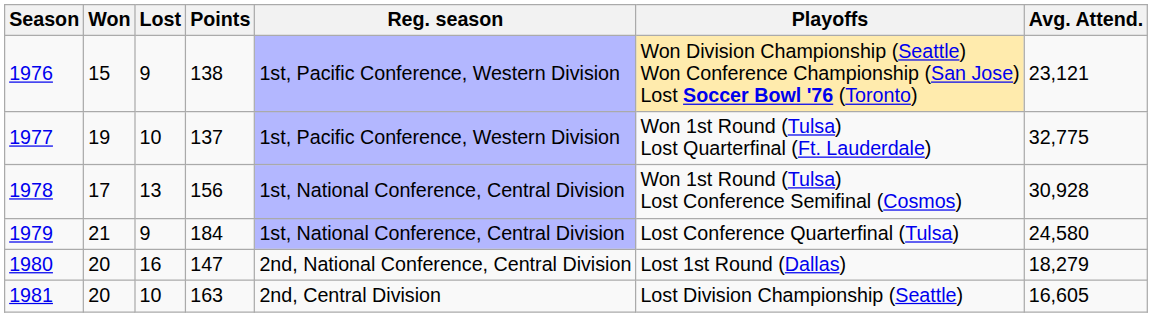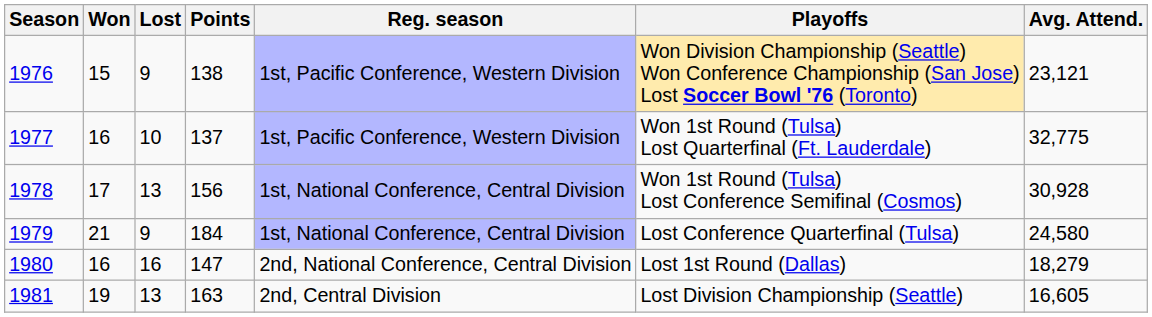1977 | Won: 19 -> 16
1980 | Won: 20 -> 16
1981 | Won: 20 -> 19
1981 | Lost: 10 -> 13
